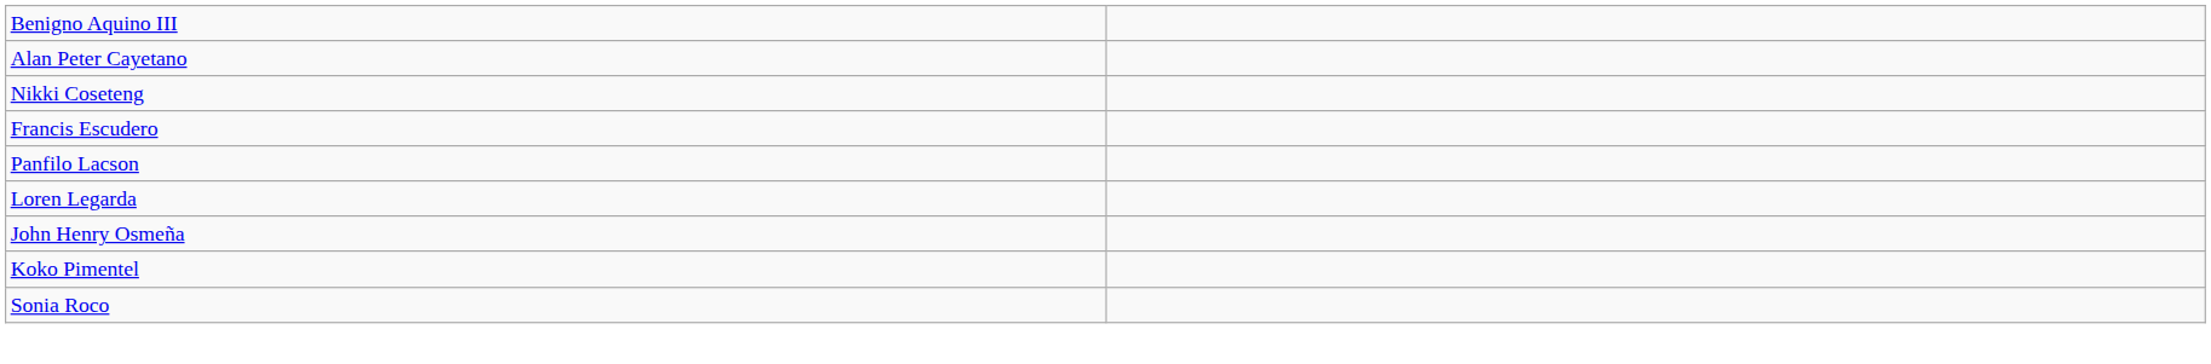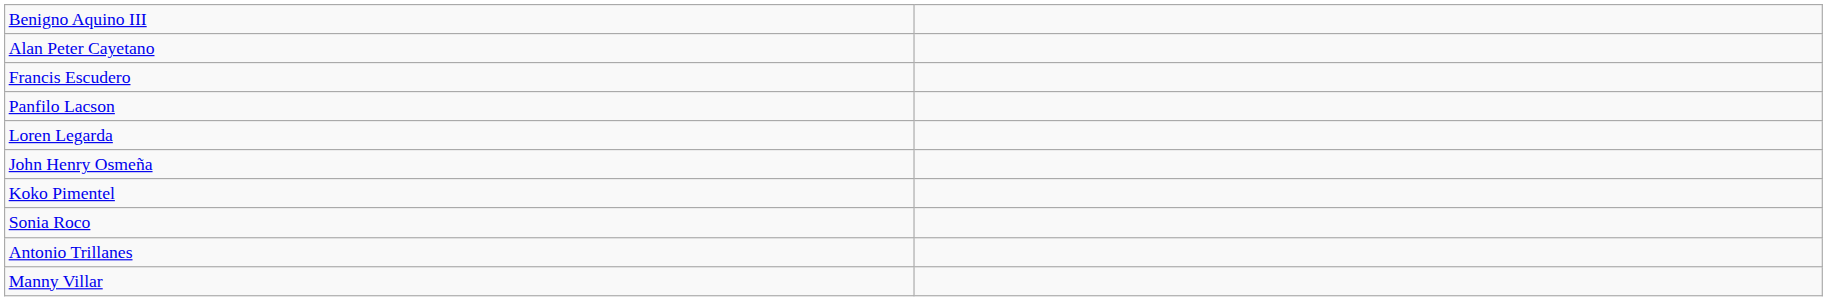- row: Nikki Coseteng
+ row: Antonio Trillanes
+ row: Manny Villar
